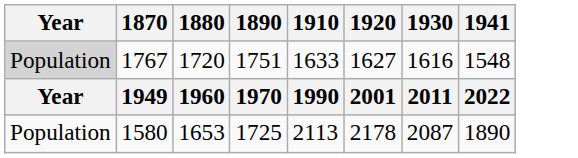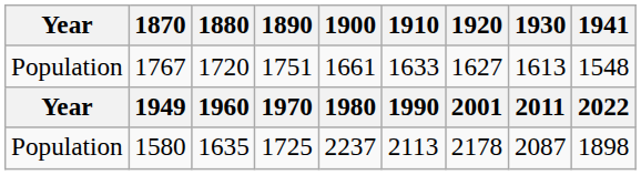+ column: 1900 | 1661 | 1980 | 2237
1767 | Year: lightgrey background -> no background
1767 | 1930: 1616 -> 1613
1580 | 1880: 1653 -> 1635
1580 | 1941: 1890 -> 1898
